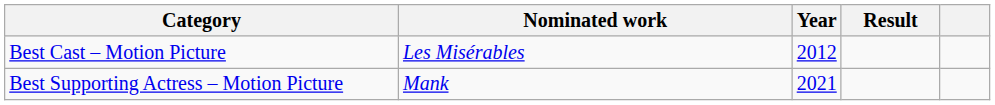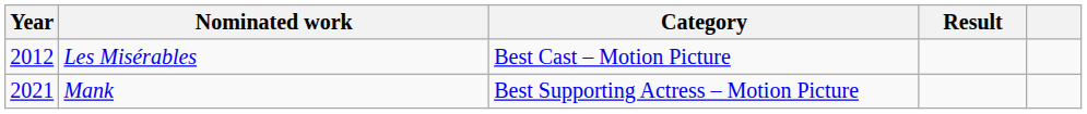columns swapped: Year <-> Category
